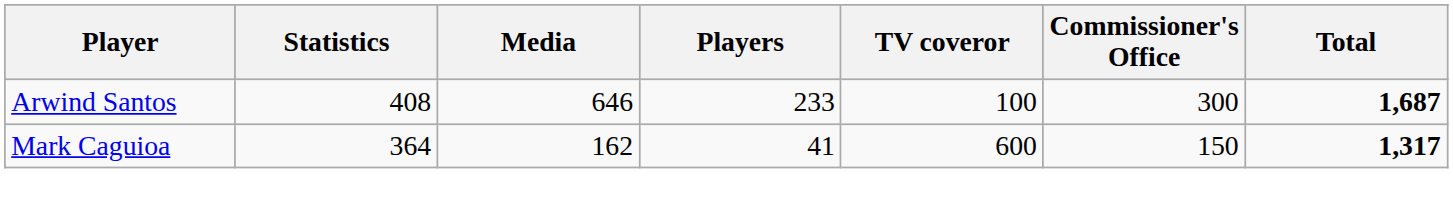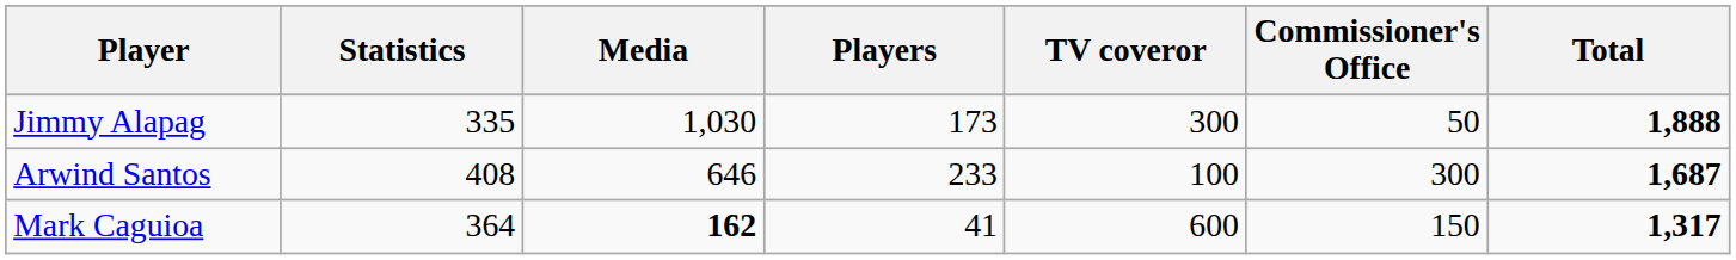+ row: Jimmy Alapag | 335 | 1,030 | 173 | 300 | 50 | 1,888
Mark Caguioa | Media: normal -> bold
